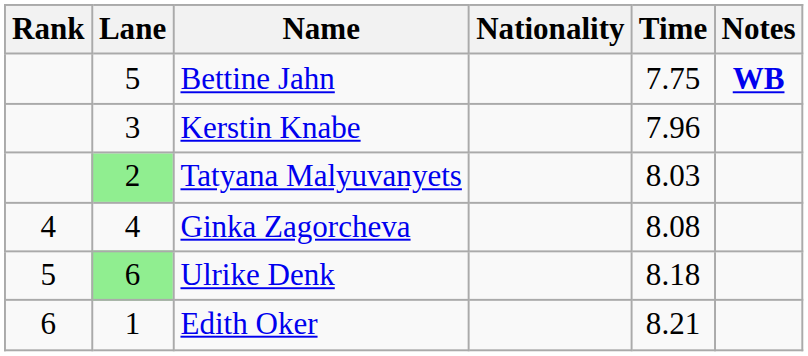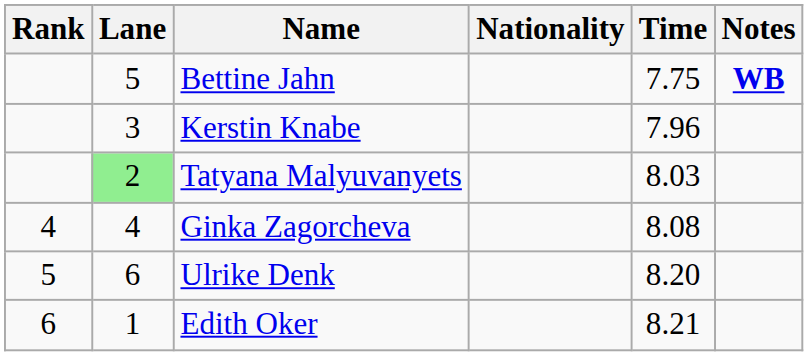Ulrike Denk | Lane: lightgreen background -> no background
Ulrike Denk | Time: 8.18 -> 8.20
